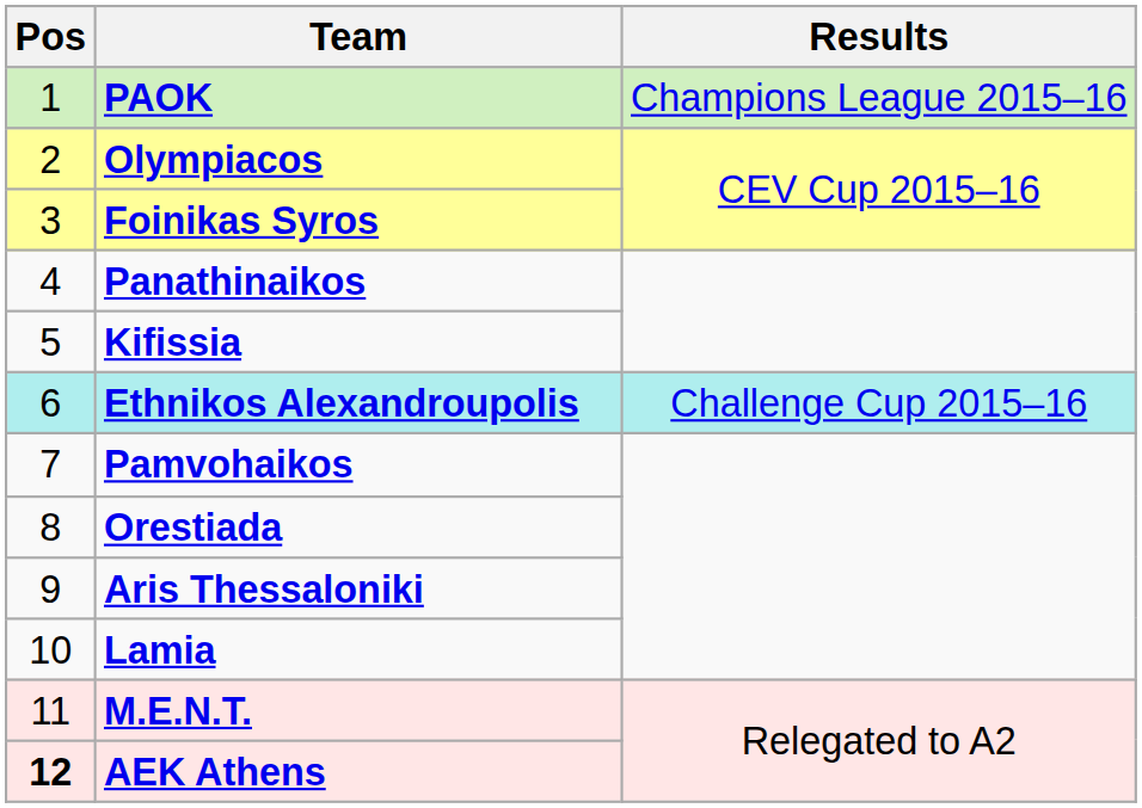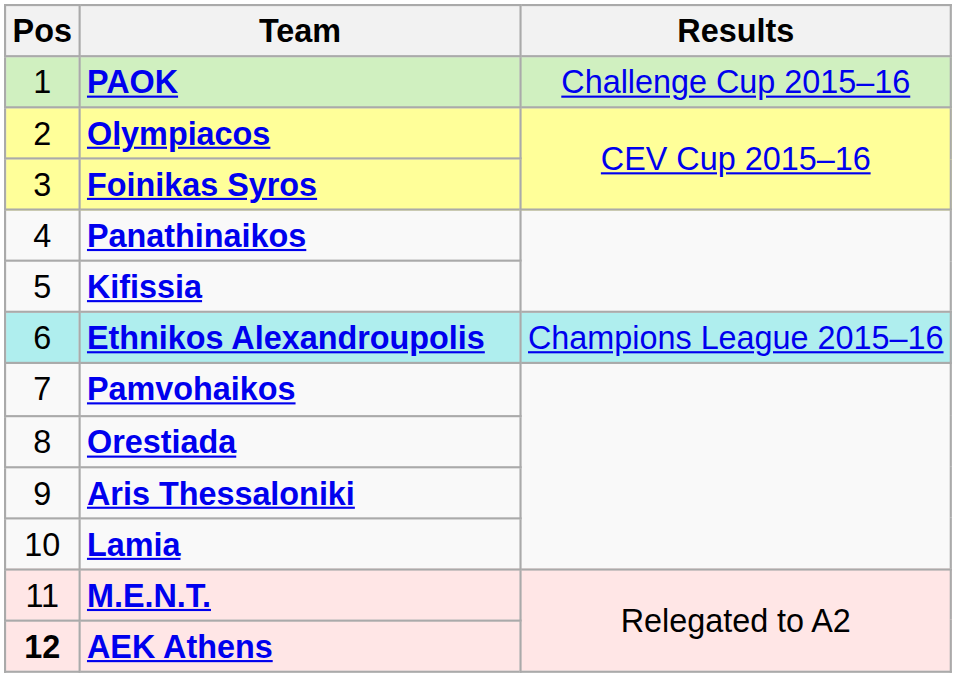PAOK | Results: Champions League 2015–16 -> Challenge Cup 2015–16
Ethnikos Alexandroupolis | Results: Challenge Cup 2015–16 -> Champions League 2015–16
